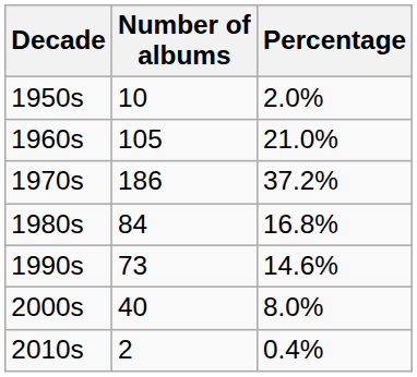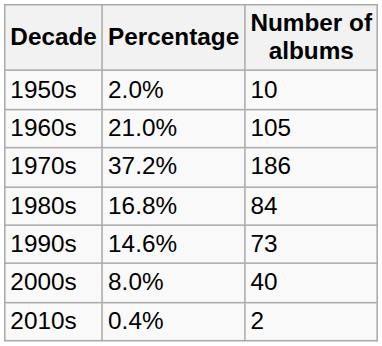columns swapped: Number of albums <-> Percentage
